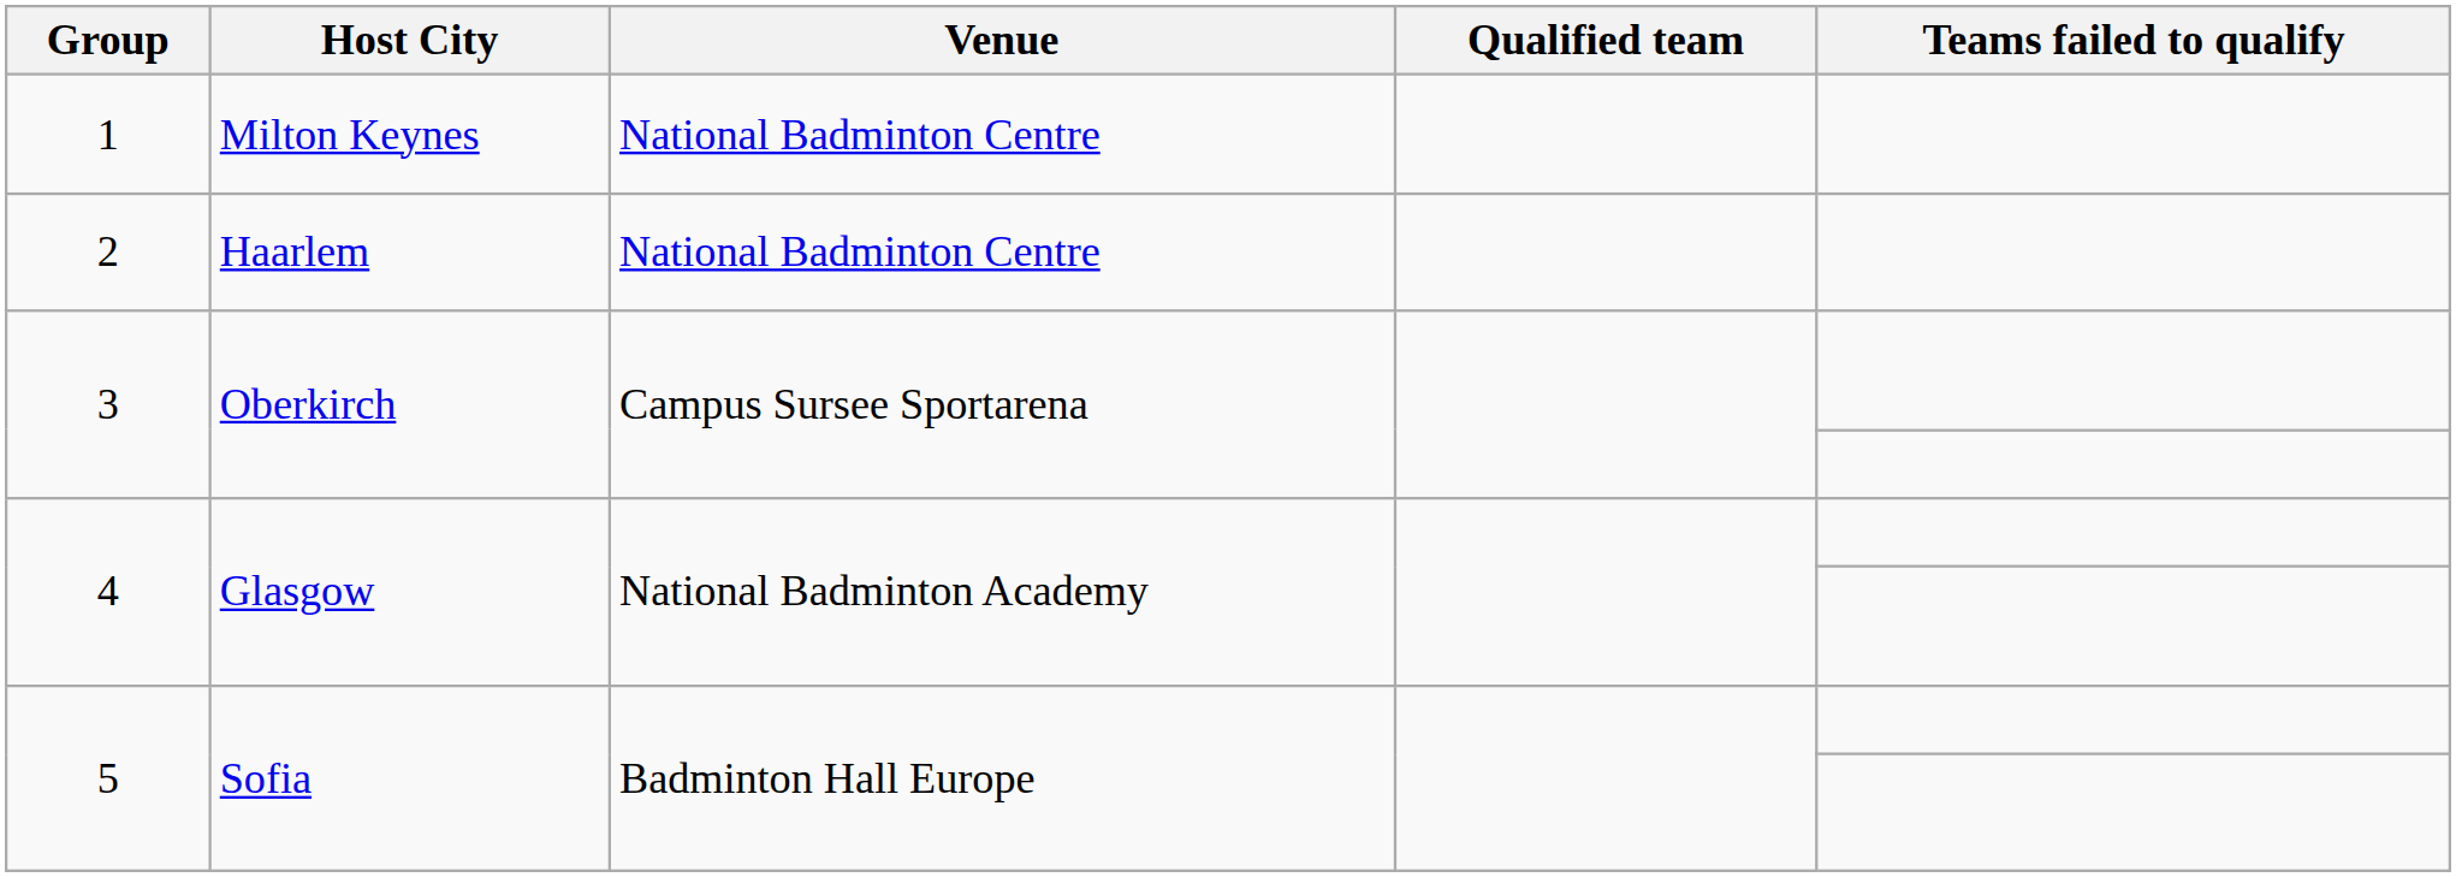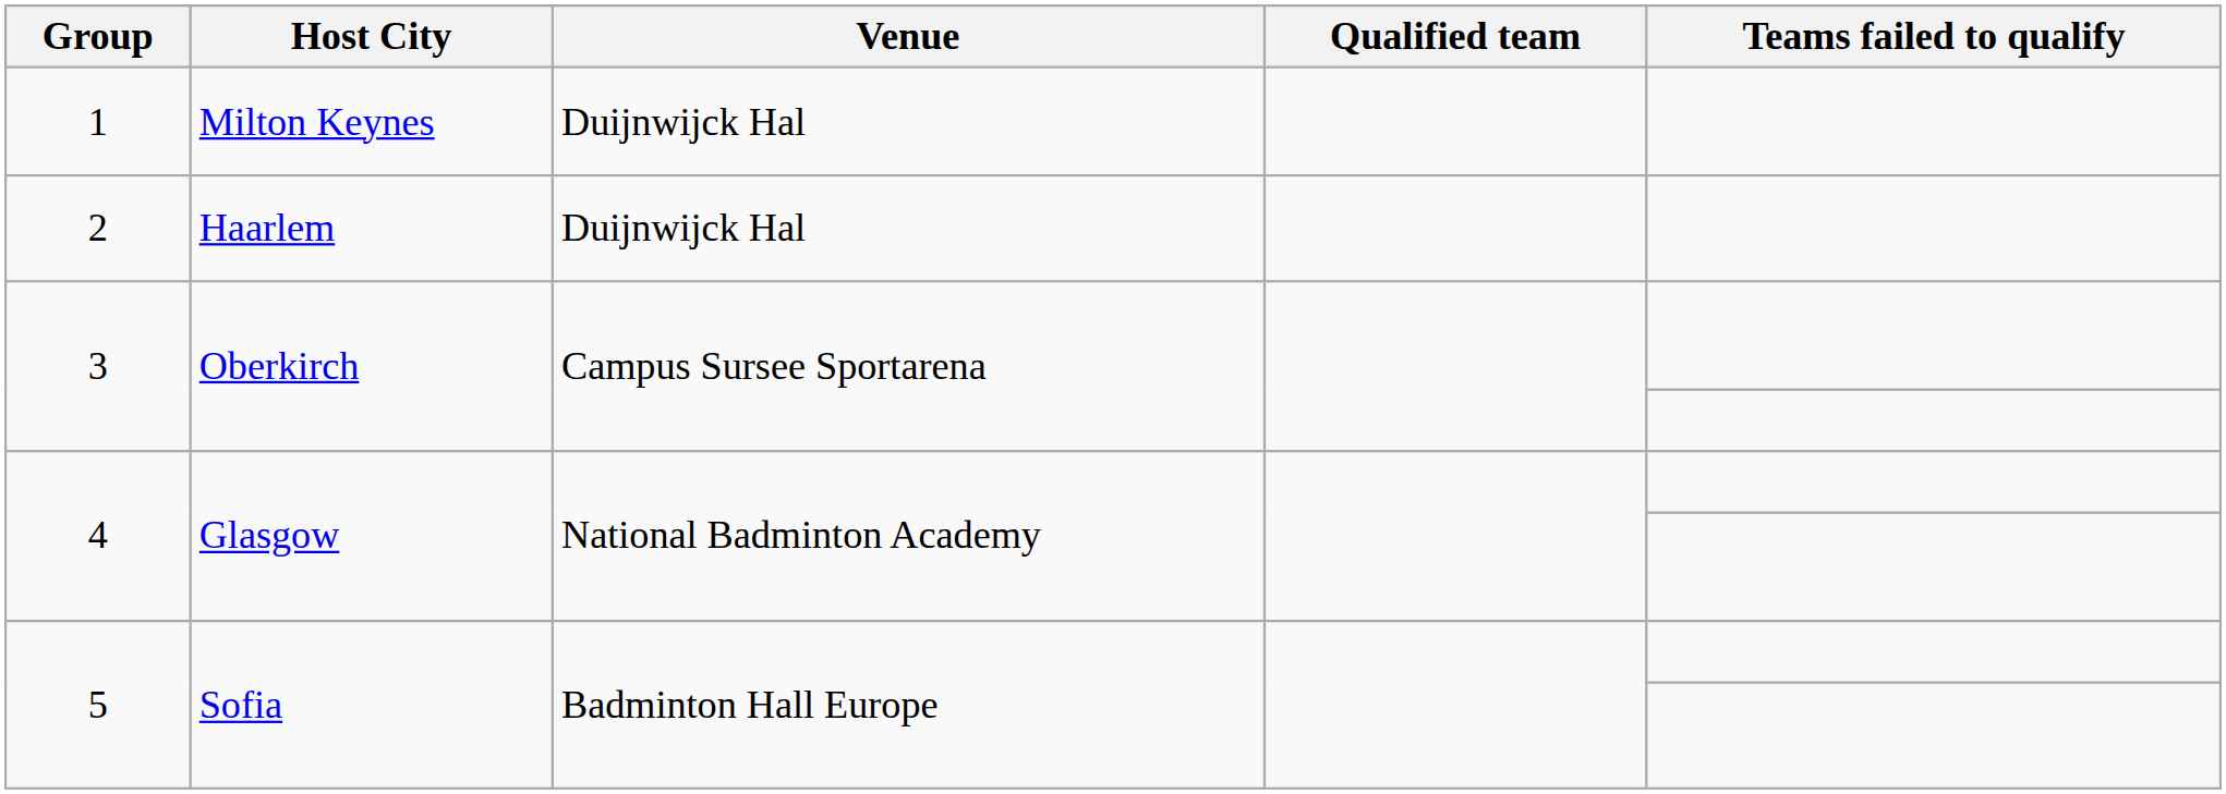1 | Venue: National Badminton Centre -> Duijnwijck Hal
2 | Venue: National Badminton Centre -> Duijnwijck Hal
